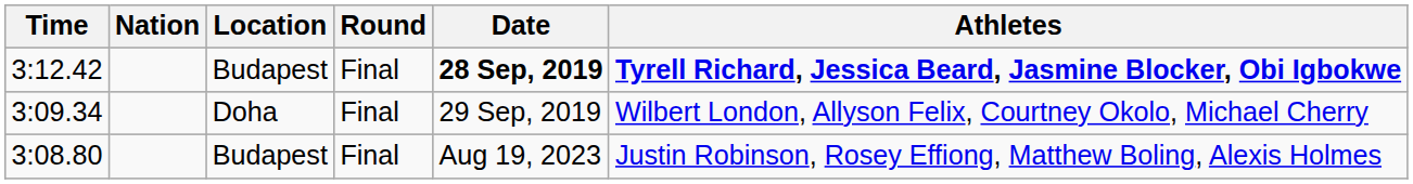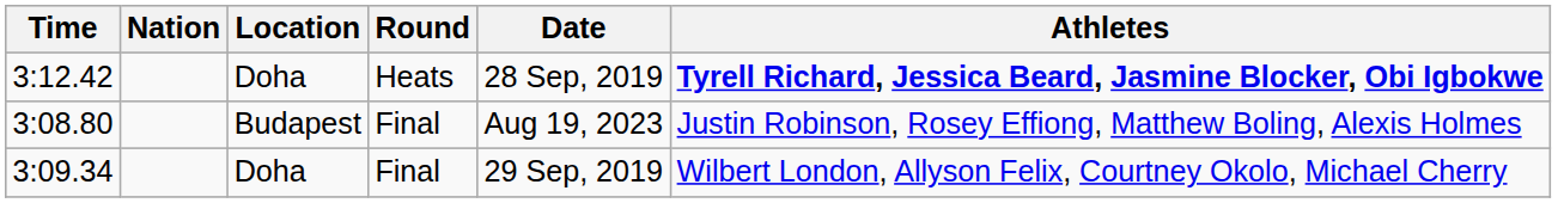3:12.42 | Location: Budapest -> Doha
3:12.42 | Round: Final -> Heats
3:12.42 | Date: bold -> normal
rows swapped: 3:09.34 <-> 3:08.80
